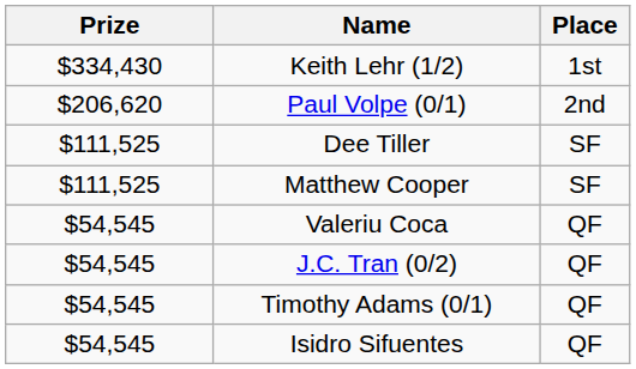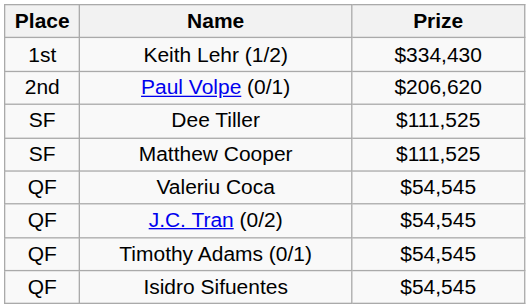columns swapped: Place <-> Prize
